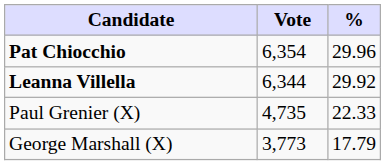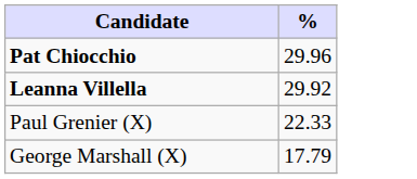- column: Vote | 6,354 | 6,344 | 4,735 | 3,773
